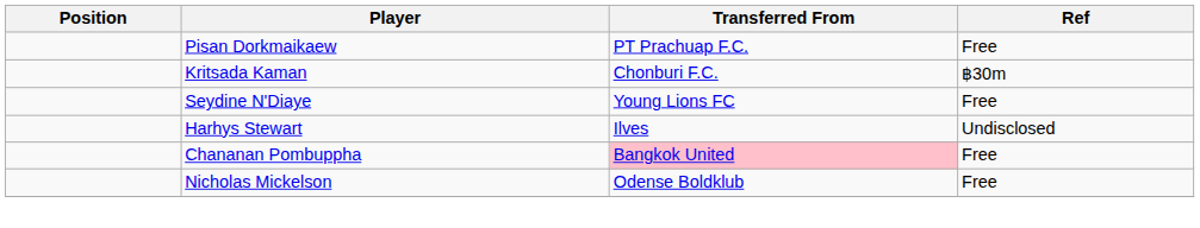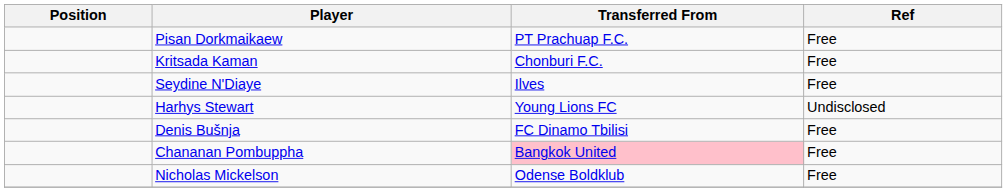Kritsada Kaman | Ref: ฿30m -> Free
Seydine N'Diaye | Transferred From: Young Lions FC -> Ilves
Harhys Stewart | Transferred From: Ilves -> Young Lions FC
+ row: Denis Bušnja | FC Dinamo Tbilisi | Free
